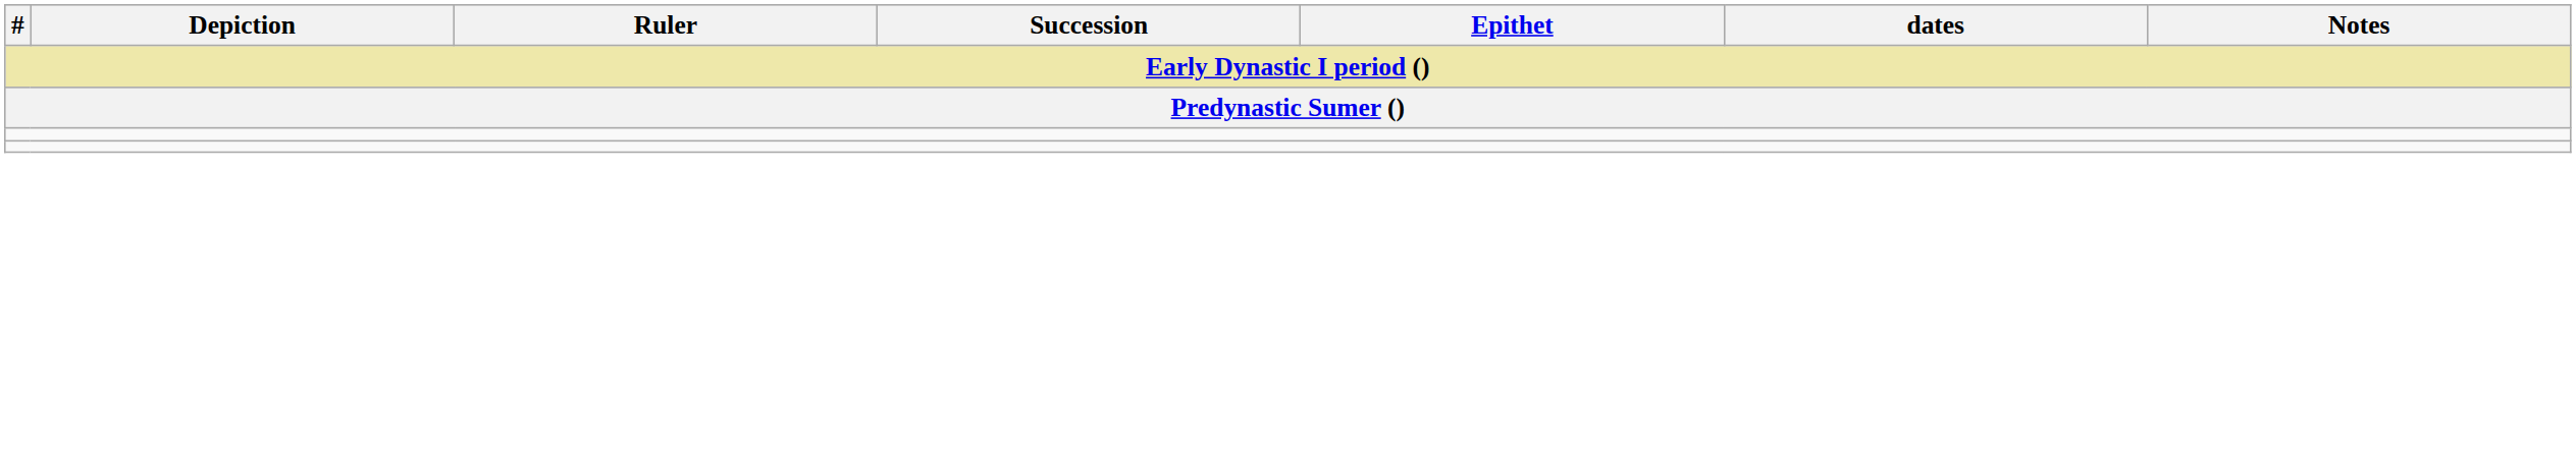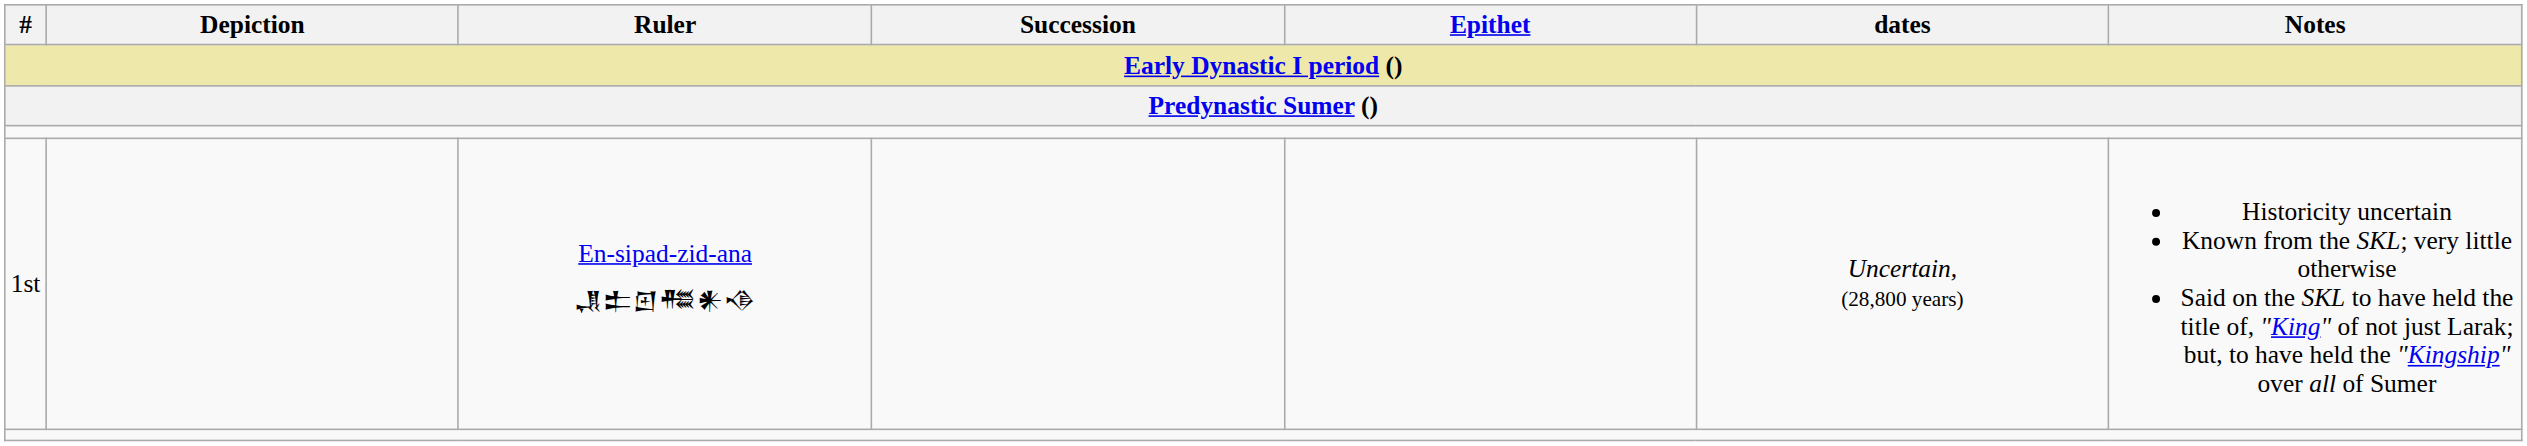+ row: 1st | En-sipad-zid-ana 𒂗𒉺𒇻𒍣𒀭𒈾 | Uncertain, (28,800 years) | Historicity uncertain Known from the SKL; very little otherwise Said on the SKL to have held the title of, "King" of not just Larak; but, to have held the "Kingship" over all of Sumer
